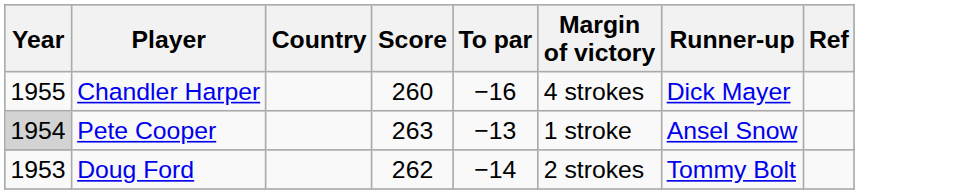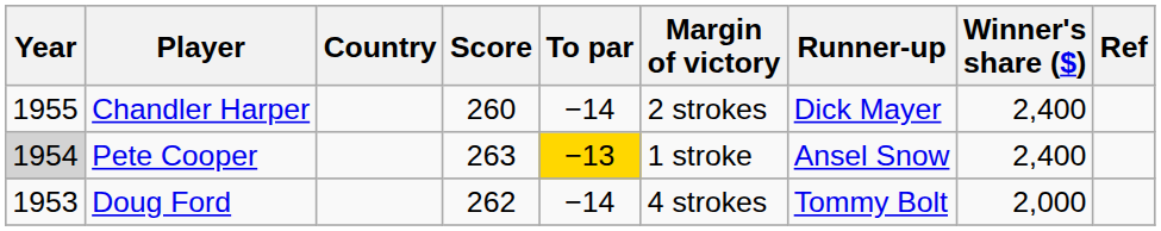+ column: Winner's share ($) | 2,400 | 2,400 | 2,000
Chandler Harper | To par: −16 -> −14
Chandler Harper | Margin of victory: 4 strokes -> 2 strokes
Pete Cooper | To par: no background -> gold background
Doug Ford | Margin of victory: 2 strokes -> 4 strokes
